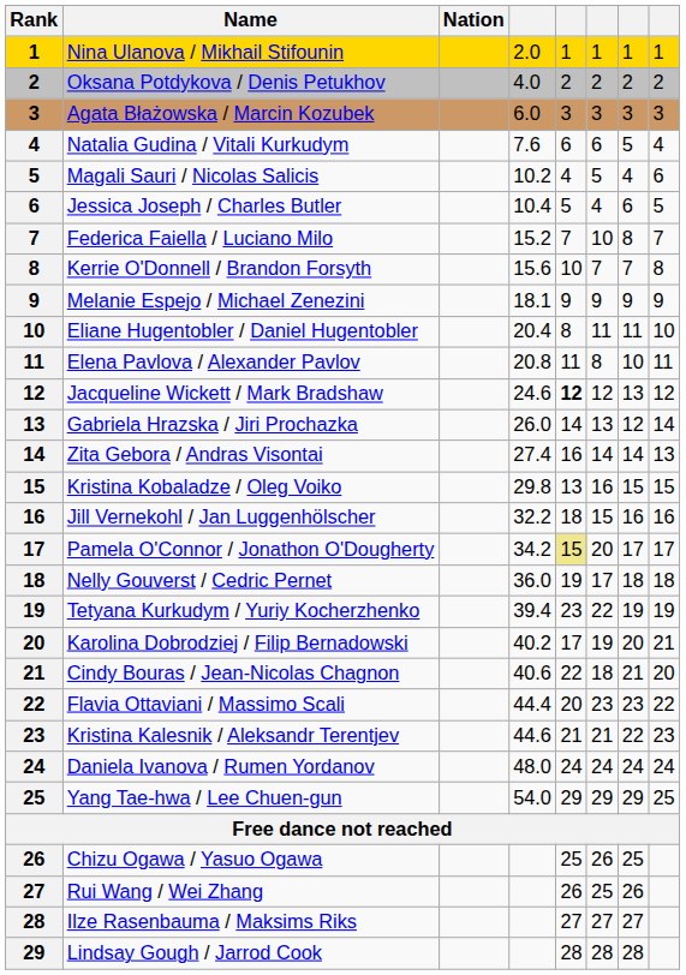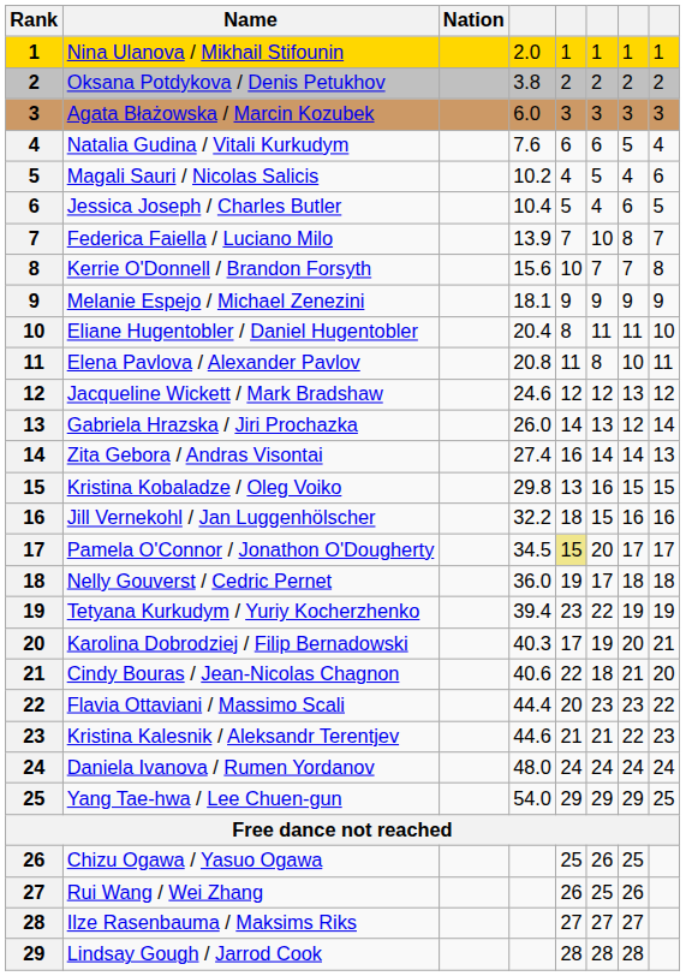Oksana Potdykova / Denis Petukhov | column 4: 4.0 -> 3.8
Federica Faiella / Luciano Milo | column 4: 15.2 -> 13.9
Jacqueline Wickett / Mark Bradshaw | column 5: bold -> normal
Pamela O'Connor / Jonathon O'Dougherty | column 4: 34.2 -> 34.5
Karolina Dobrodziej / Filip Bernadowski | column 4: 40.2 -> 40.3
